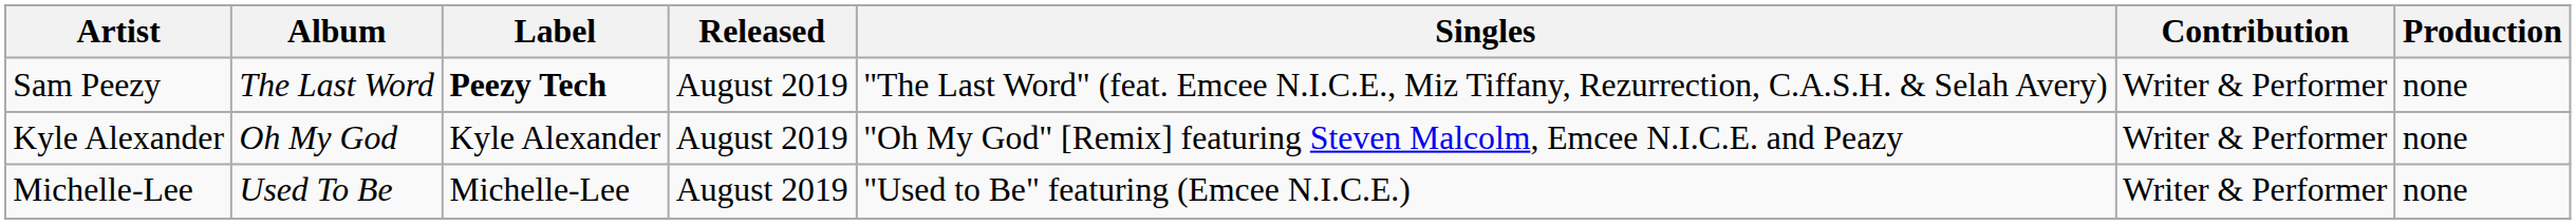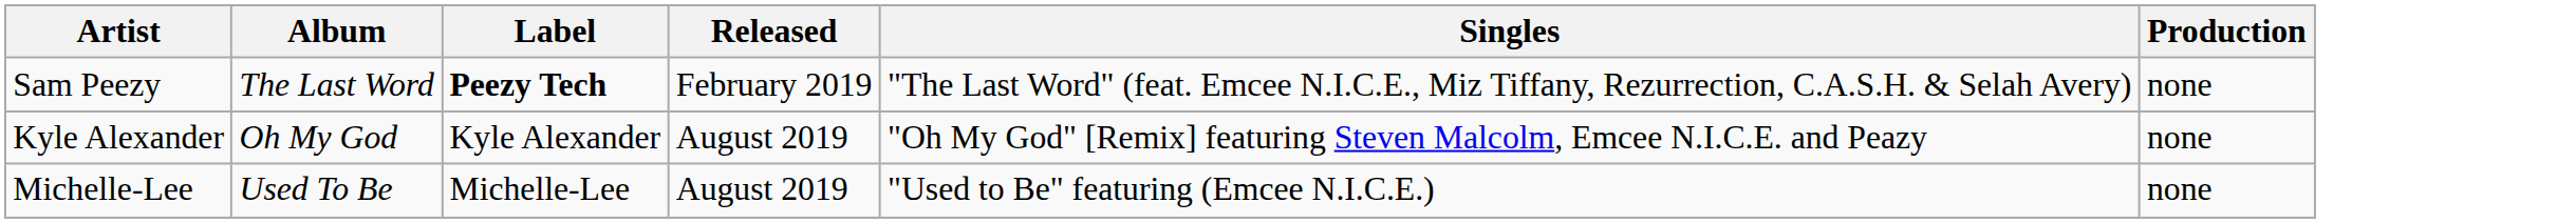- column: Contribution | Writer & Performer | Writer & Performer | Writer & Performer
Sam Peezy | Released: August 2019 -> February 2019
